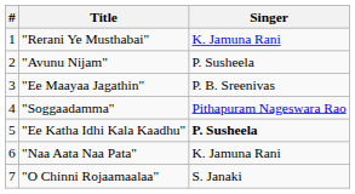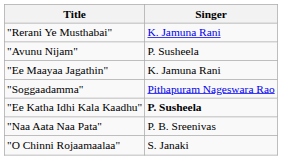- column: # | 1 | 2 | 3 | 4 | 5 | 6 | 7
"Ee Maayaa Jagathin" | Singer: P. B. Sreenivas -> K. Jamuna Rani
"Naa Aata Naa Pata" | Singer: K. Jamuna Rani -> P. B. Sreenivas
